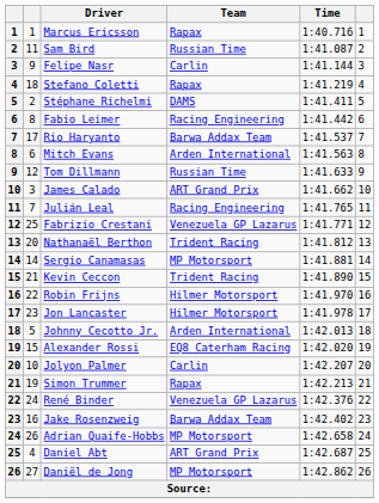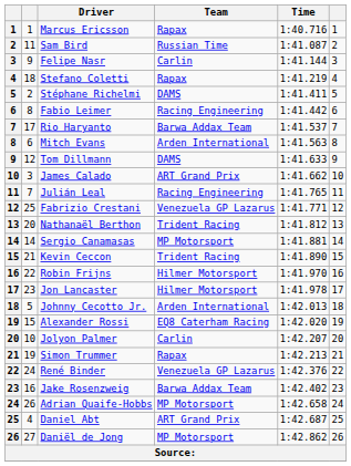Tom Dillmann | Team: Russian Time -> DAMS
